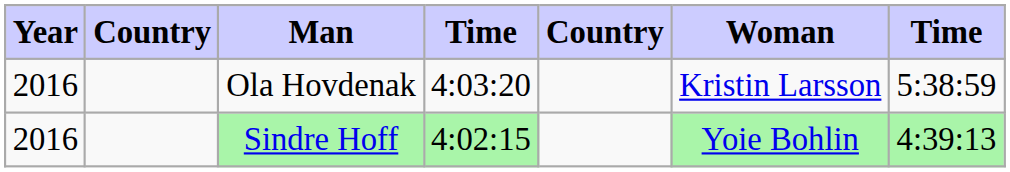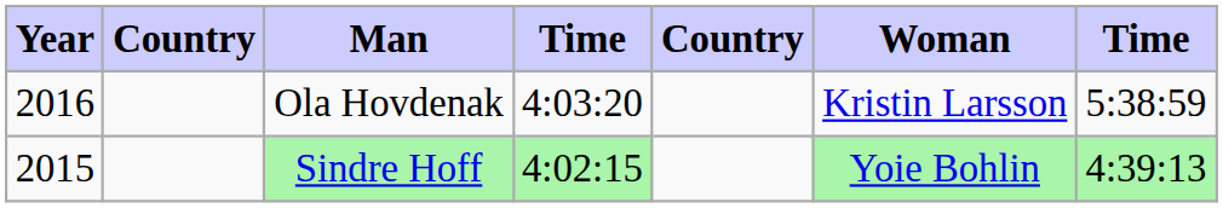Sindre Hoff | Year: 2016 -> 2015
